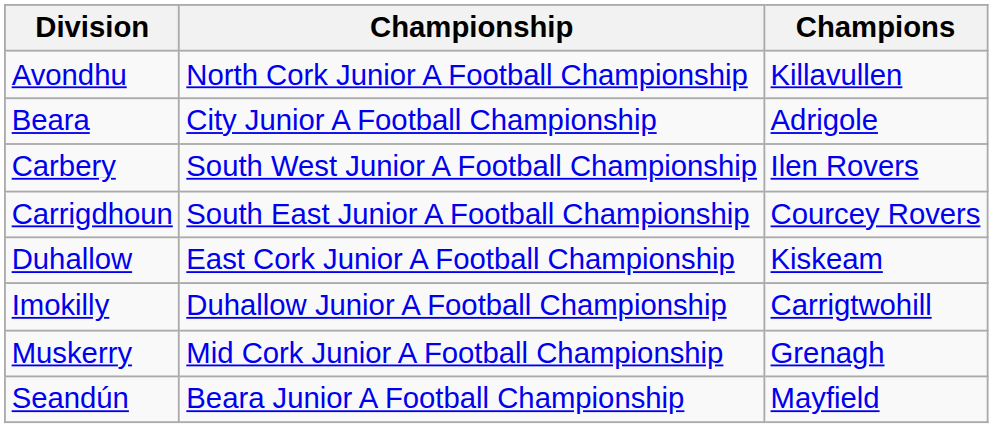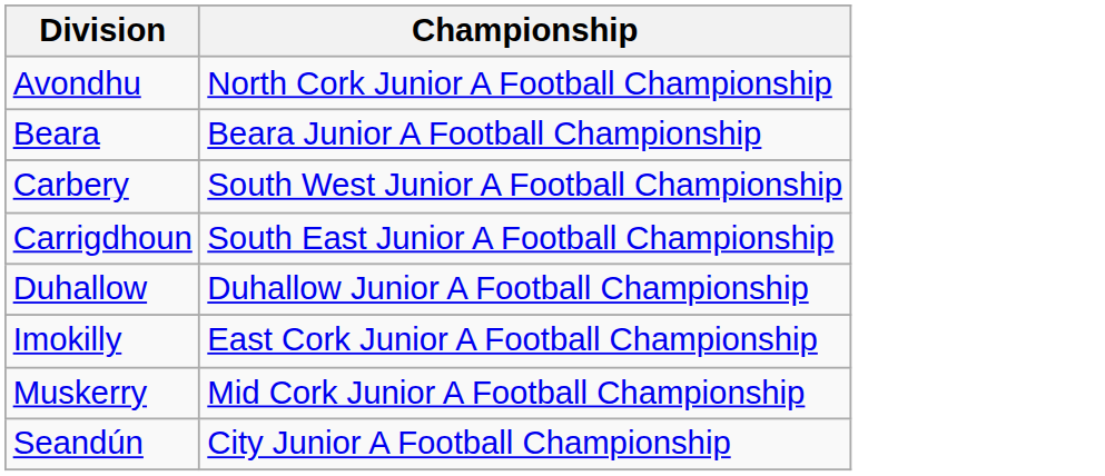- column: Champions | Killavullen | Adrigole | Ilen Rovers | Courcey Rovers | Kiskeam | Carrigtwohill | Grenagh | Mayfield
Beara | Championship: City Junior A Football Championship -> Beara Junior A Football Championship
Duhallow | Championship: East Cork Junior A Football Championship -> Duhallow Junior A Football Championship
Imokilly | Championship: Duhallow Junior A Football Championship -> East Cork Junior A Football Championship
Seandún | Championship: Beara Junior A Football Championship -> City Junior A Football Championship
